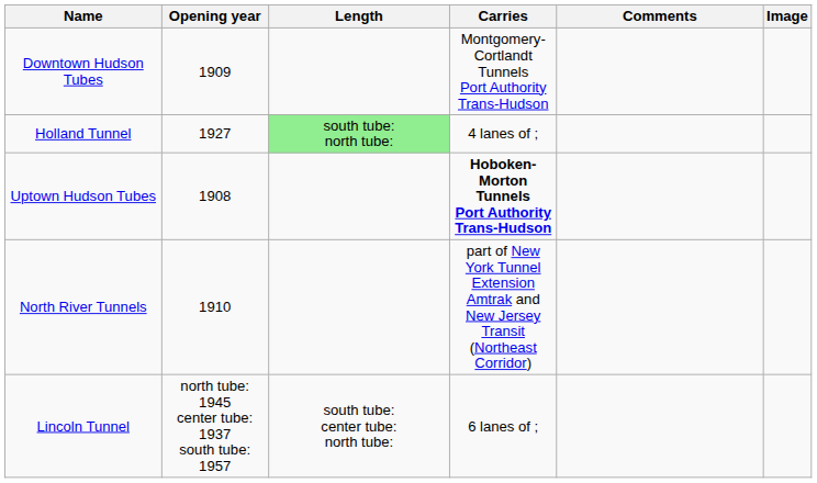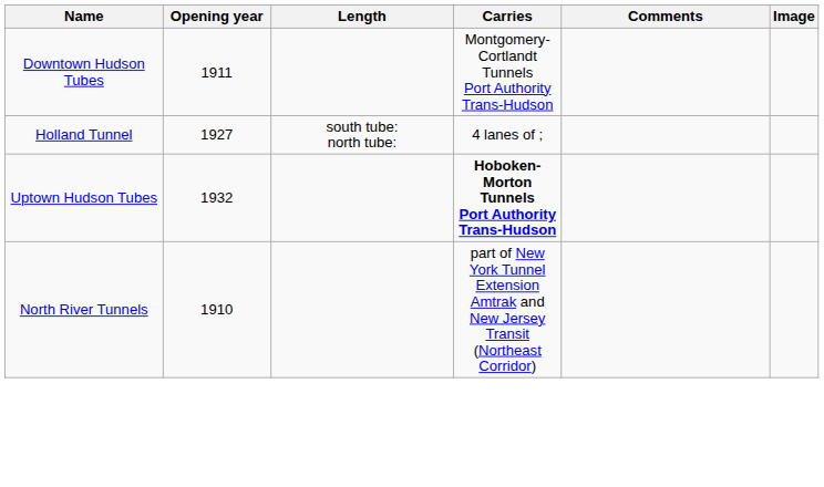Downtown Hudson Tubes | Opening year: 1909 -> 1911
Holland Tunnel | Length: lightgreen background -> no background
Uptown Hudson Tubes | Opening year: 1908 -> 1932
- row: Lincoln Tunnel | north tube: 1945 center tube: 1937 south tube: 1957 | south tube: center tube: north tube: | 6 lanes of ;
